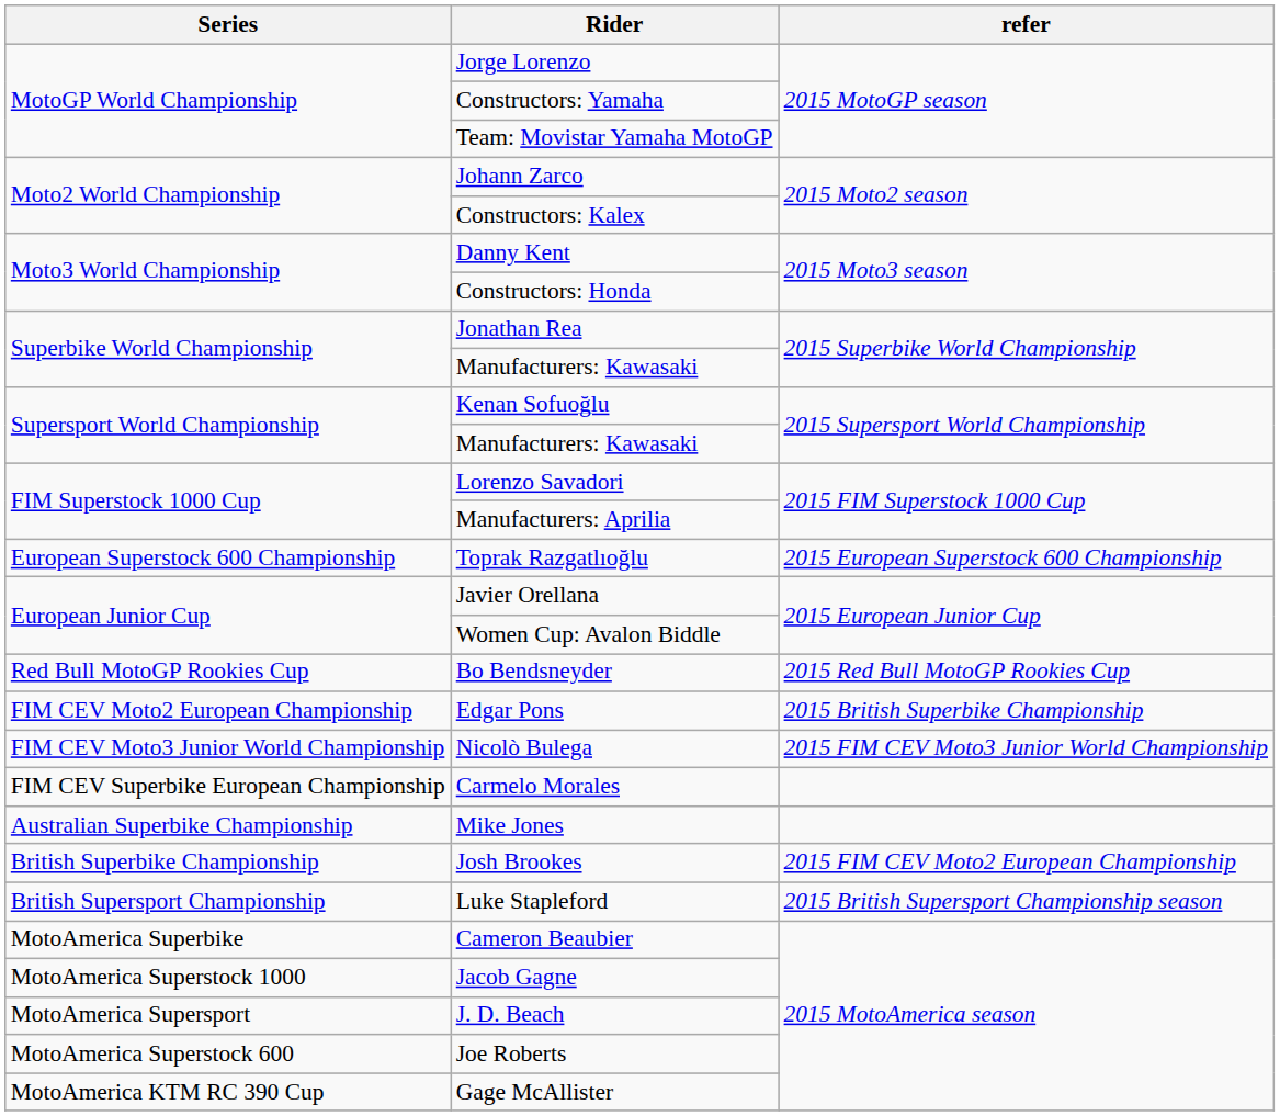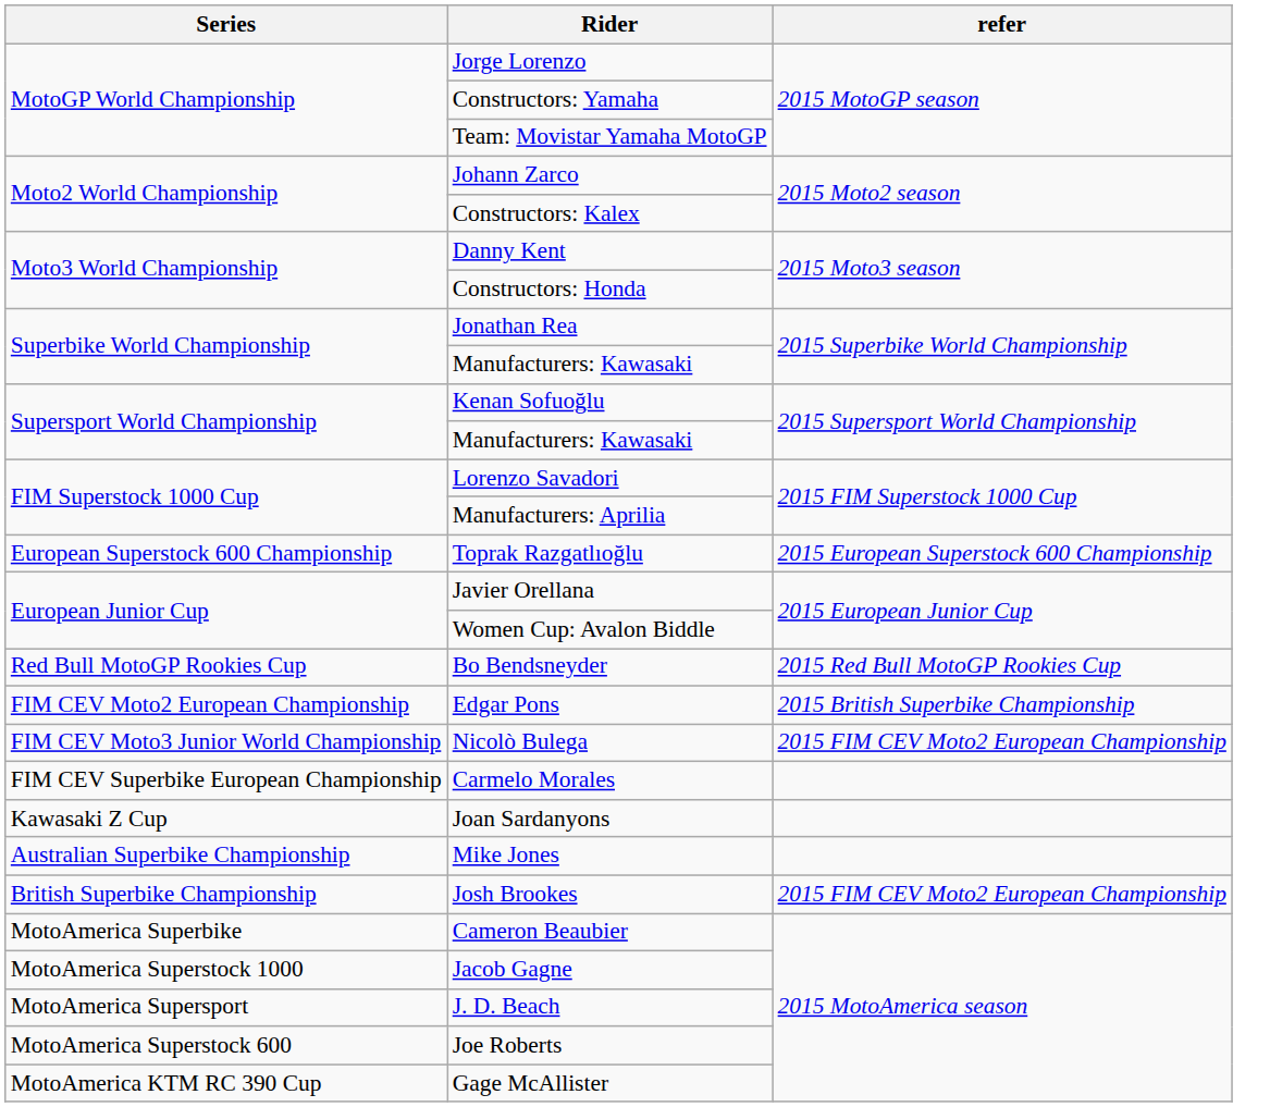Nicolò Bulega | refer: 2015 FIM CEV Moto3 Junior World Championship -> 2015 FIM CEV Moto2 European Championship
+ row: Kawasaki Z Cup | Joan Sardanyons
- row: British Supersport Championship | Luke Stapleford | 2015 British Supersport Championship season
